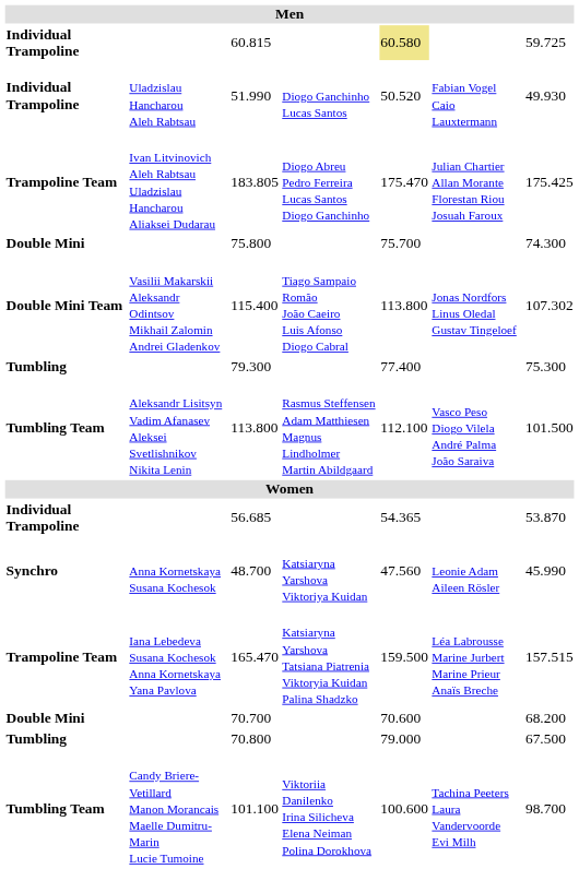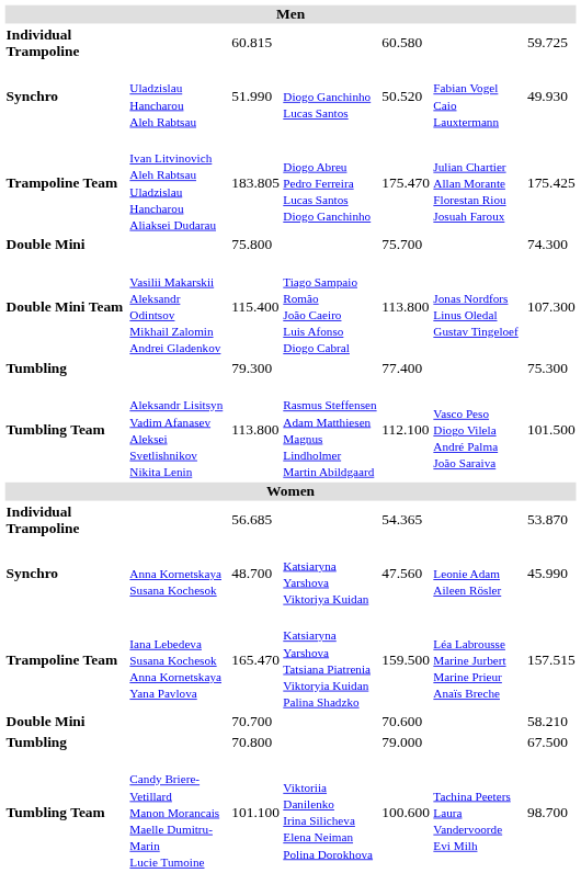60.815 | column 5: khaki background -> no background
51.990 | column 1: Individual Trampoline -> Synchro
115.400 | column 7: 107.302 -> 107.300
70.700 | column 7: 68.200 -> 58.210
